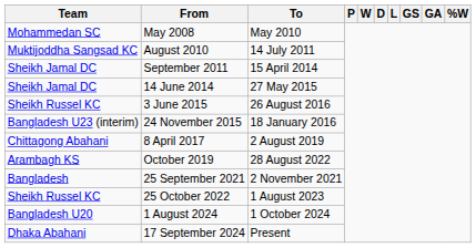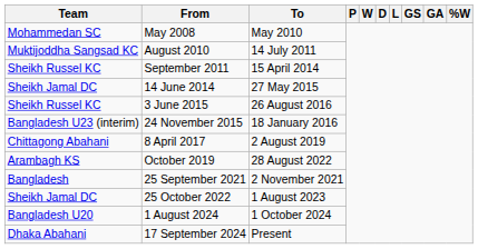September 2011 | Team: Sheikh Jamal DC -> Sheikh Russel KC
25 October 2022 | Team: Sheikh Russel KC -> Sheikh Jamal DC
